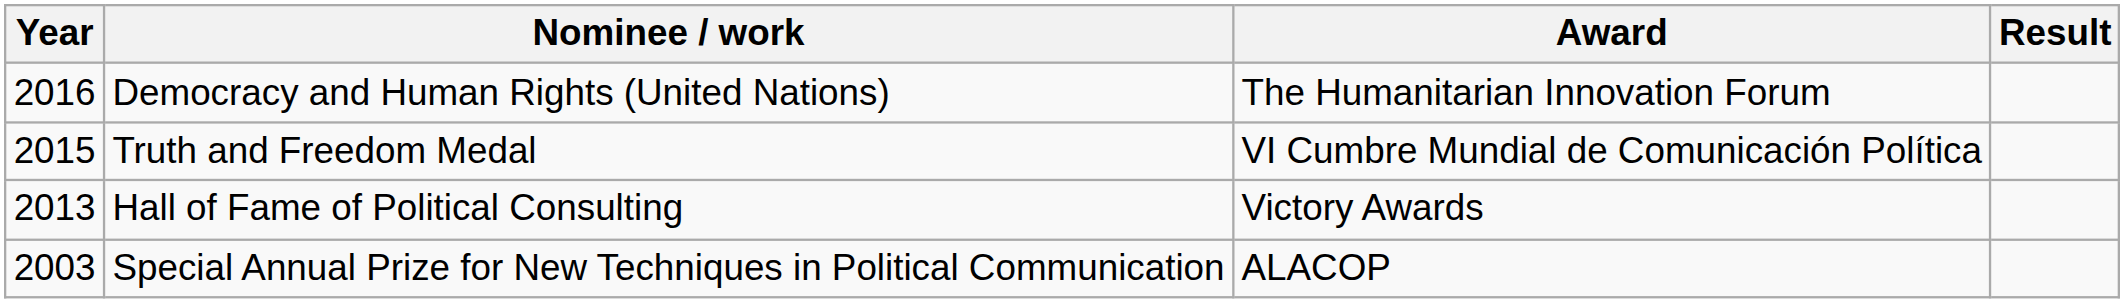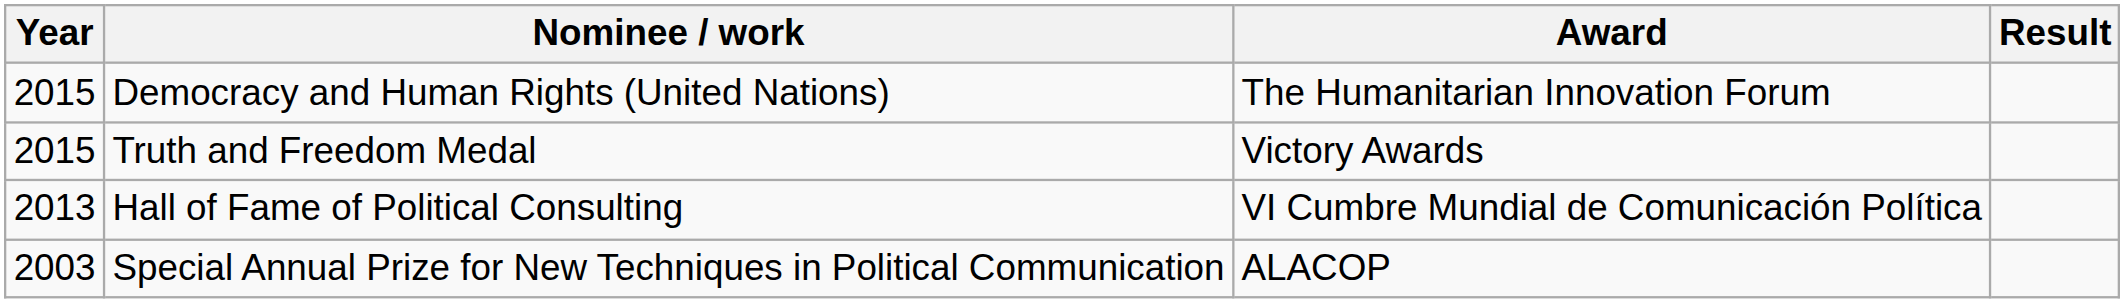Democracy and Human Rights (United Nations) | Year: 2016 -> 2015
Truth and Freedom Medal | Award: VI Cumbre Mundial de Comunicación Política -> Victory Awards
Hall of Fame of Political Consulting | Award: Victory Awards -> VI Cumbre Mundial de Comunicación Política
